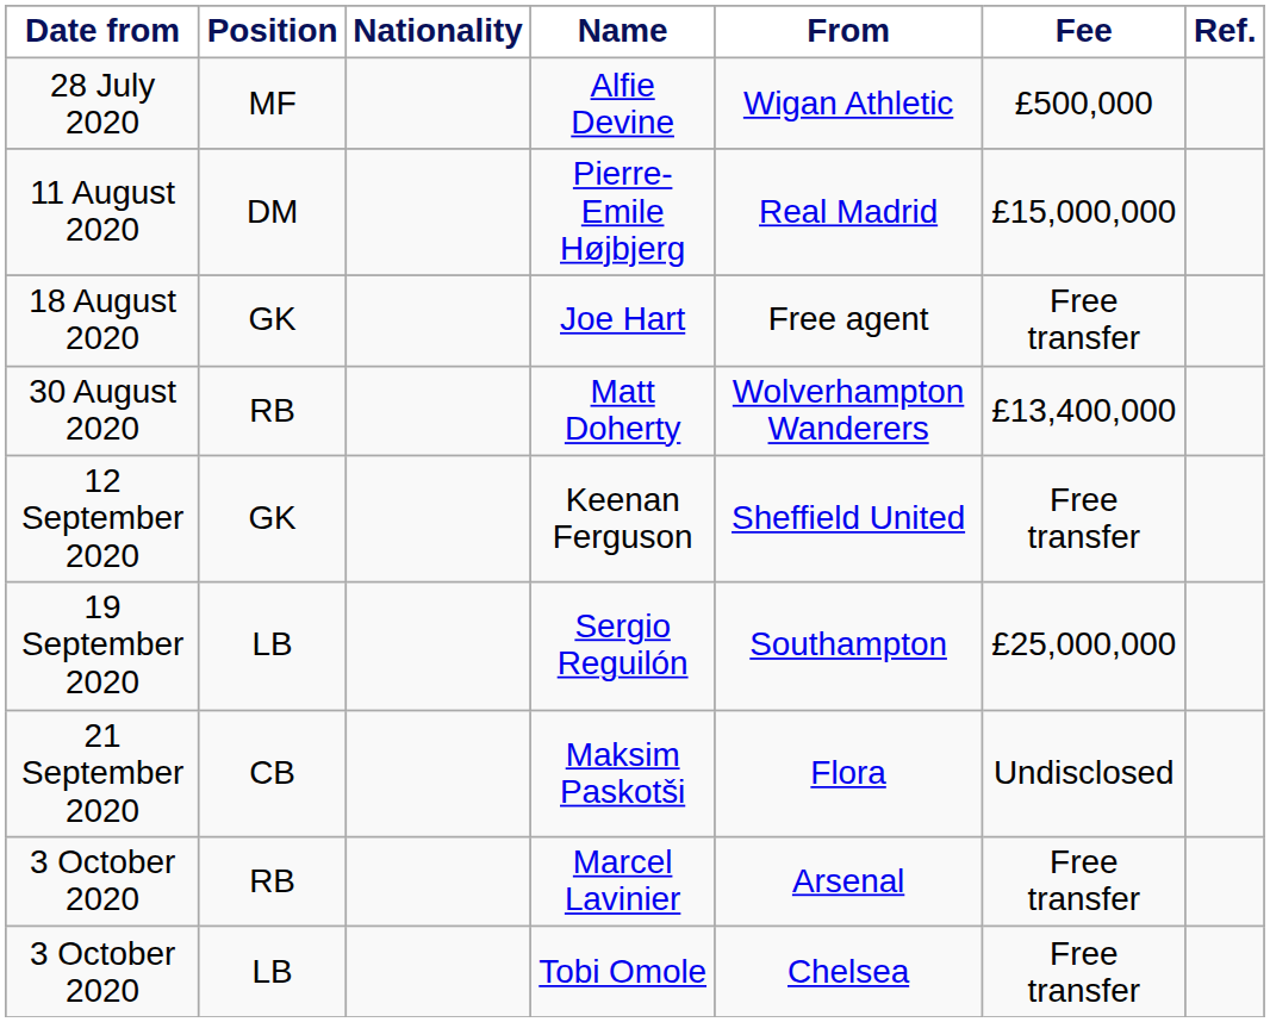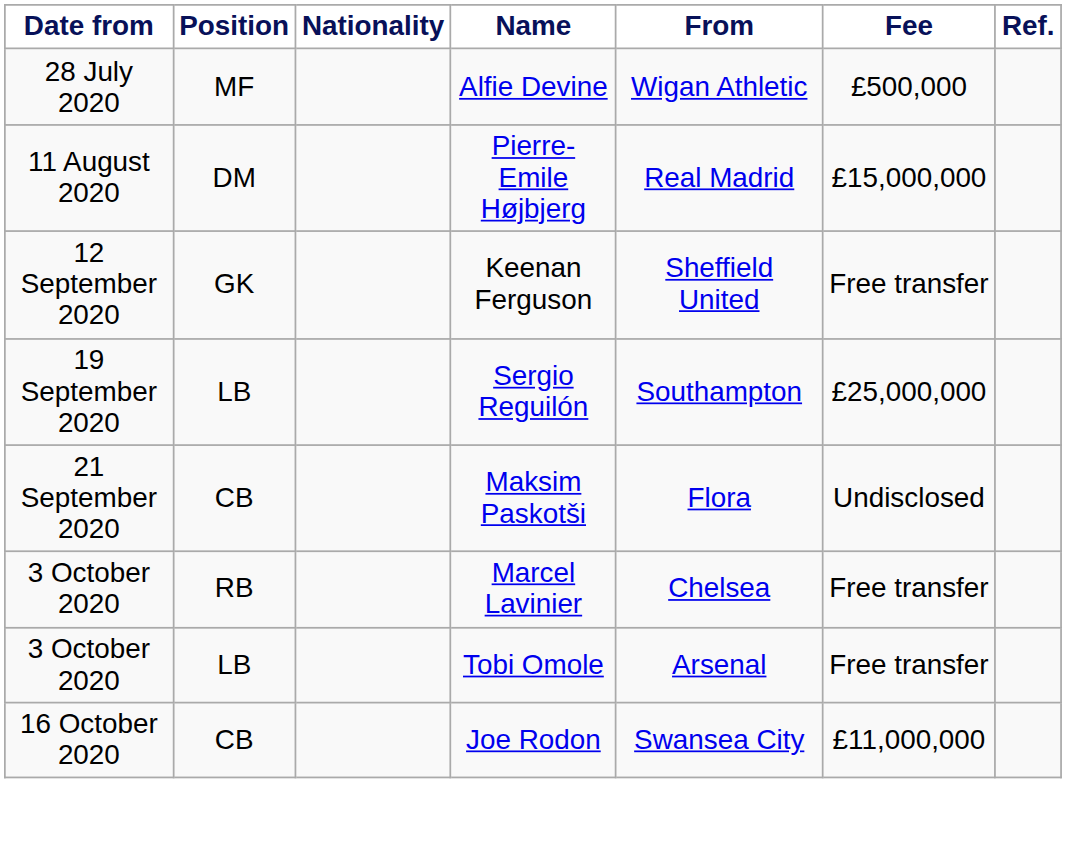- row: 18 August 2020 | GK | Joe Hart | Free agent | Free transfer
- row: 30 August 2020 | RB | Matt Doherty | Wolverhampton Wanderers | £13,400,000
Marcel Lavinier | From: Arsenal -> Chelsea
Tobi Omole | From: Chelsea -> Arsenal
+ row: 16 October 2020 | CB | Joe Rodon | Swansea City | £11,000,000
